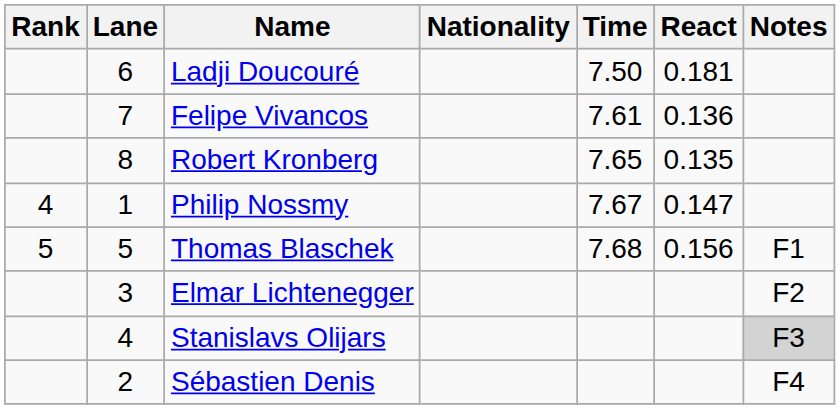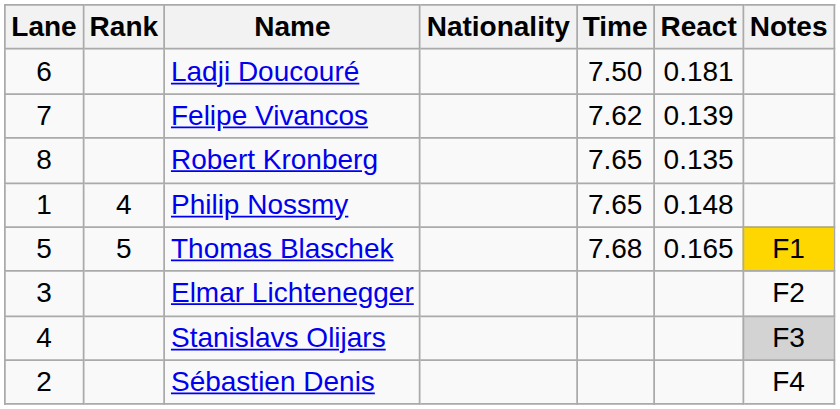columns swapped: Rank <-> Lane
Felipe Vivancos | Time: 7.61 -> 7.62
Felipe Vivancos | React: 0.136 -> 0.139
Philip Nossmy | Time: 7.67 -> 7.65
Philip Nossmy | React: 0.147 -> 0.148
Thomas Blaschek | React: 0.156 -> 0.165
Thomas Blaschek | Notes: no background -> gold background
